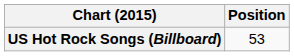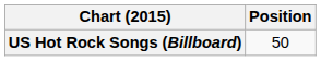US Hot Rock Songs (Billboard) | Position: 53 -> 50
